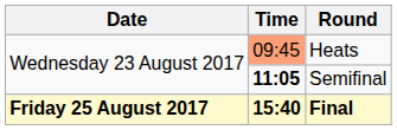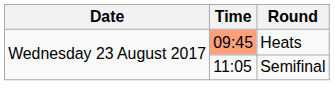Semifinal | Time: bold -> normal
- row: Friday 25 August 2017 | 15:40 | Final
